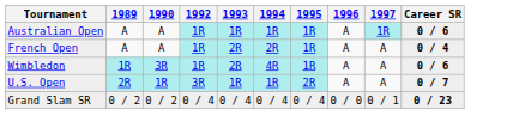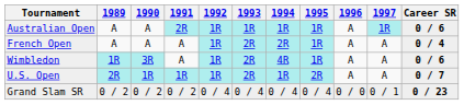+ column: 1991 | 2R | A | A | 1R | 0 / 2
U.S. Open | 1992: 3R -> 1R
U.S. Open | 1993: 1R -> 2R
